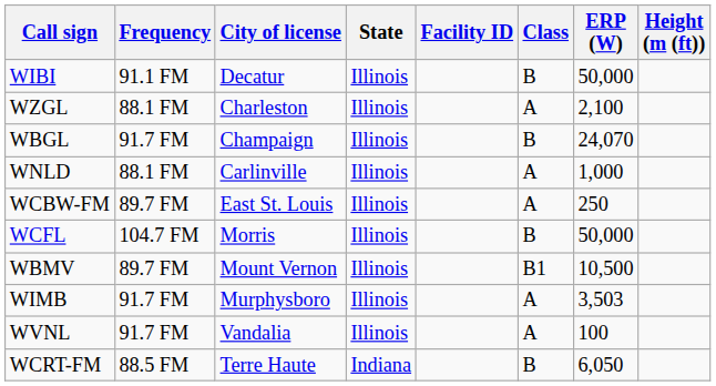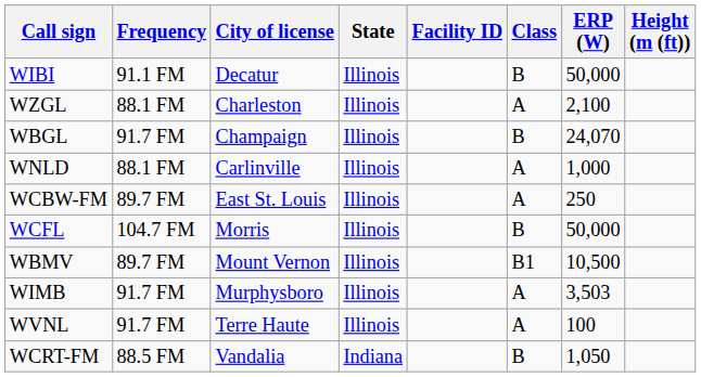WVNL | City of license: Vandalia -> Terre Haute
WCRT-FM | City of license: Terre Haute -> Vandalia
WCRT-FM | ERP (W): 6,050 -> 1,050
